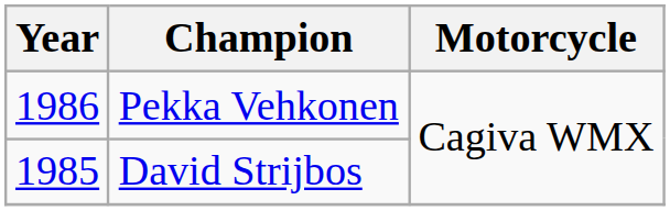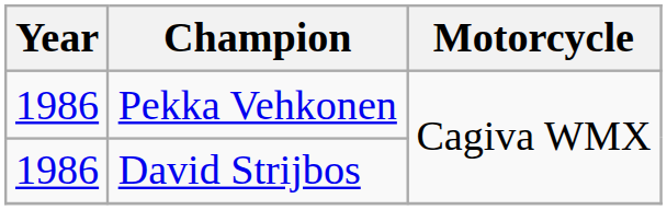David Strijbos | Year: 1985 -> 1986
